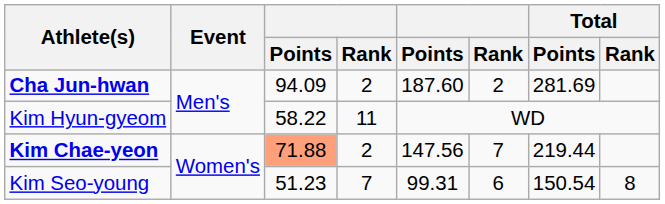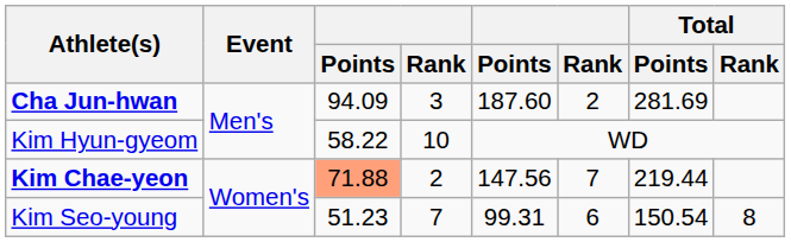Cha Jun-hwan | column 4: 2 -> 3
Kim Hyun-gyeom | column 4: 11 -> 10
